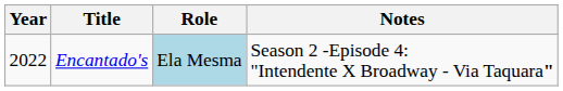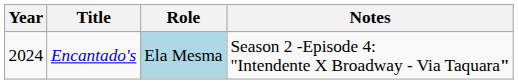Encantado's | Year: 2022 -> 2024
